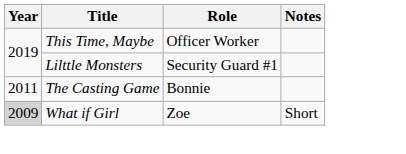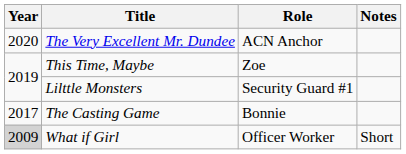+ row: 2020 | The Very Excellent Mr. Dundee | ACN Anchor
This Time, Maybe | Role: Officer Worker -> Zoe
The Casting Game | Year: 2011 -> 2017
What if Girl | Role: Zoe -> Officer Worker
